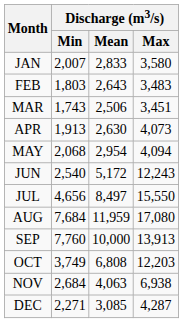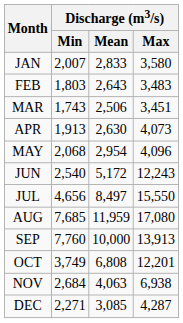MAY | Discharge (m3/s) / Max: 4,094 -> 4,096
AUG | Discharge (m3/s) / Min: 7,684 -> 7,685
OCT | Discharge (m3/s) / Max: 12,203 -> 12,201
